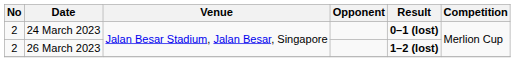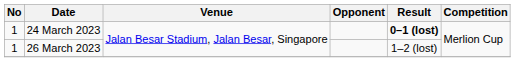24 March 2023 | No: 2 -> 1
26 March 2023 | No: 2 -> 1
26 March 2023 | Result: bold -> normal
